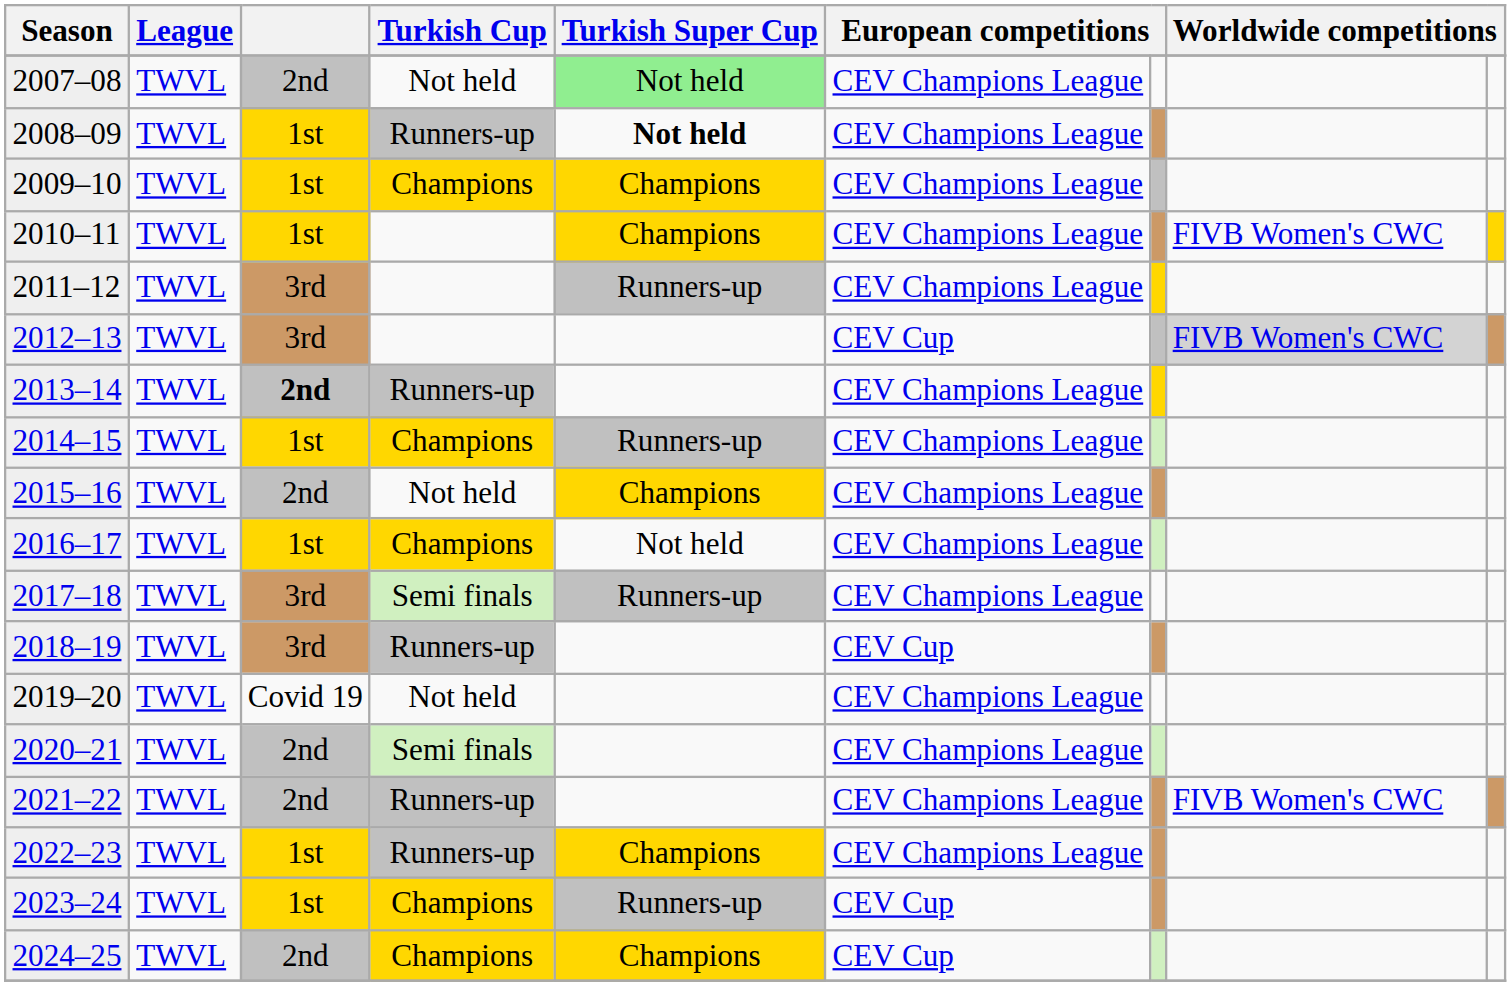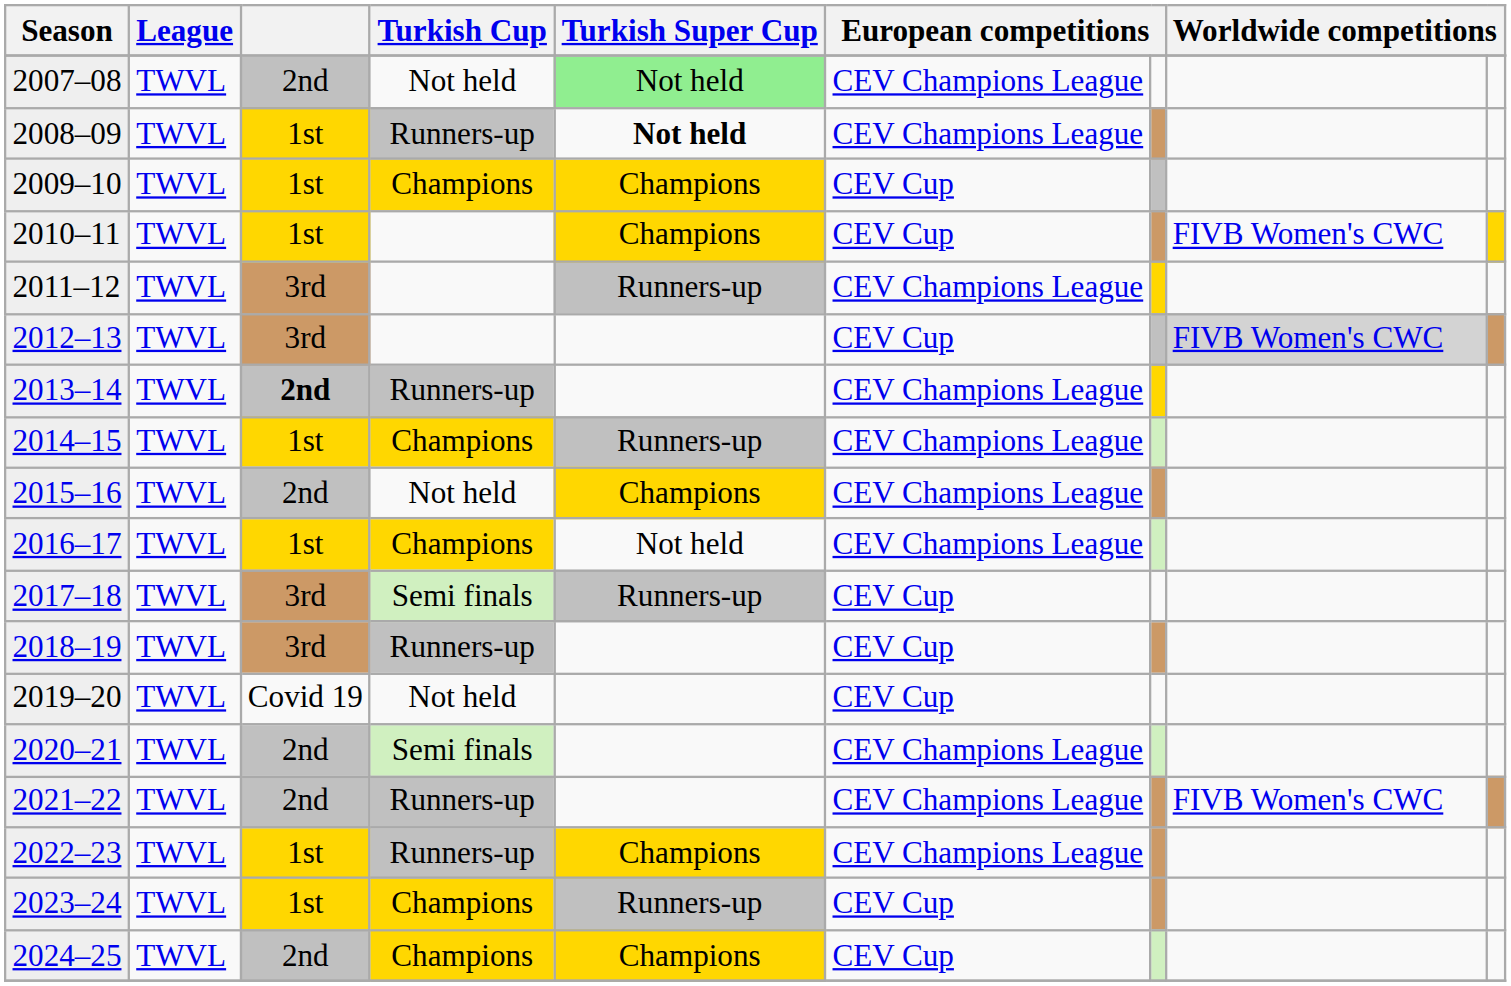2009–10 | column 6: CEV Champions League -> CEV Cup
2010–11 | column 6: CEV Champions League -> CEV Cup
2017–18 | column 6: CEV Champions League -> CEV Cup
2019–20 | column 6: CEV Champions League -> CEV Cup
